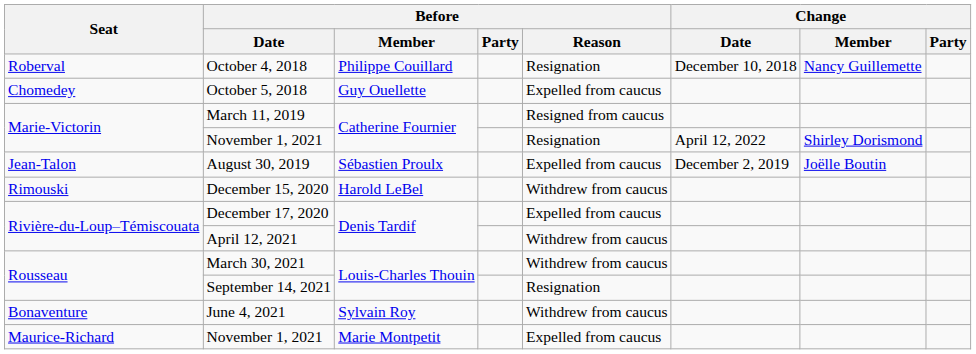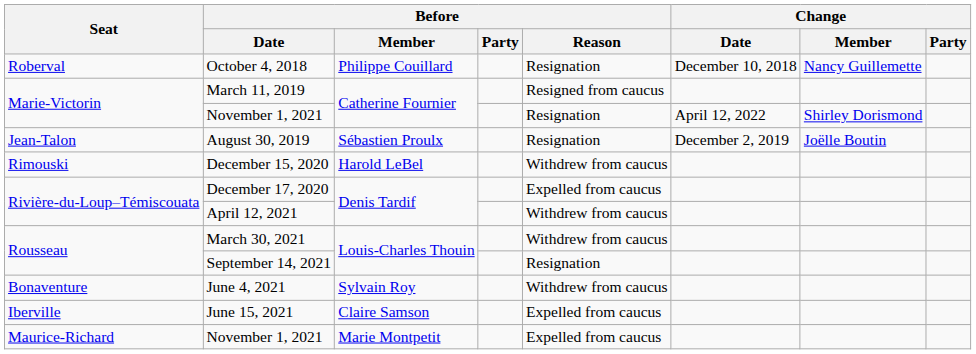- row: Chomedey | October 5, 2018 | Guy Ouellette | Expelled from caucus
August 30, 2019 | Before / Reason: Expelled from caucus -> Resignation
+ row: Iberville | June 15, 2021 | Claire Samson | Expelled from caucus
